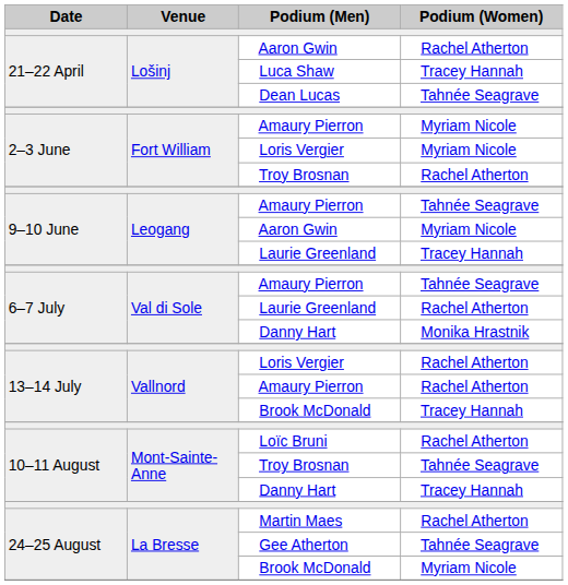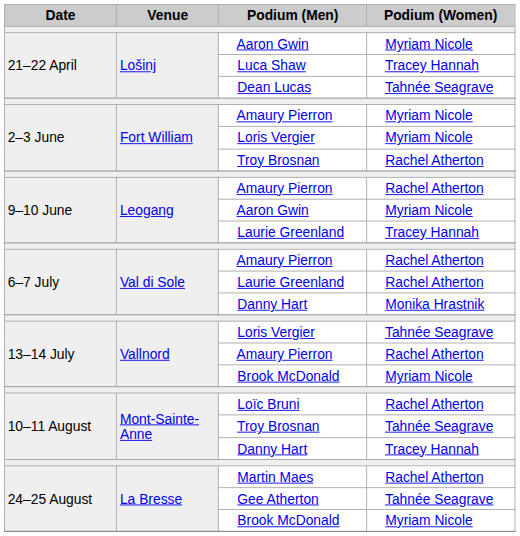21–22 April / Aaron Gwin | Podium (Women): Rachel Atherton -> Myriam Nicole
9–10 June / Amaury Pierron | Podium (Women): Tahnée Seagrave -> Rachel Atherton
6–7 July / Amaury Pierron | Podium (Women): Tahnée Seagrave -> Rachel Atherton
13–14 July / Loris Vergier | Podium (Women): Rachel Atherton -> Tahnée Seagrave
13–14 July / Brook McDonald | Podium (Women): Tracey Hannah -> Myriam Nicole
